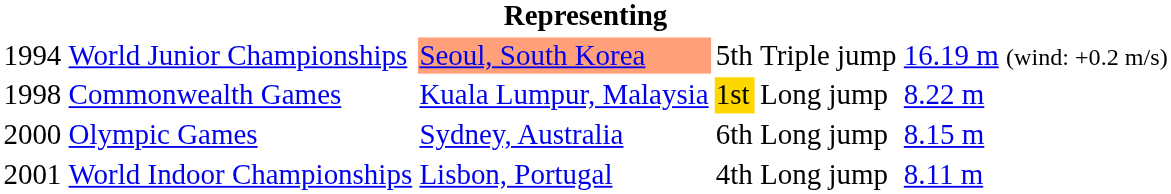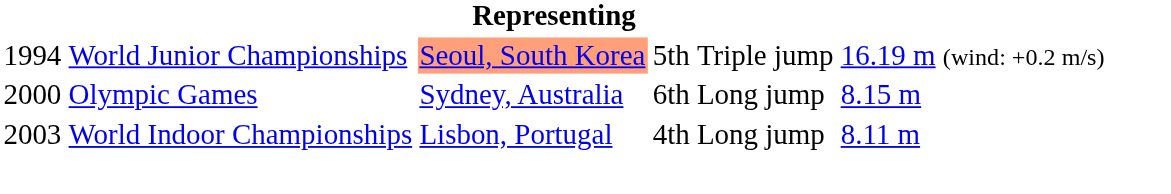- row: 1998 | Commonwealth Games | Kuala Lumpur, Malaysia | 1st | Long jump | 8.22 m
World Indoor Championships | column 1: 2001 -> 2003
